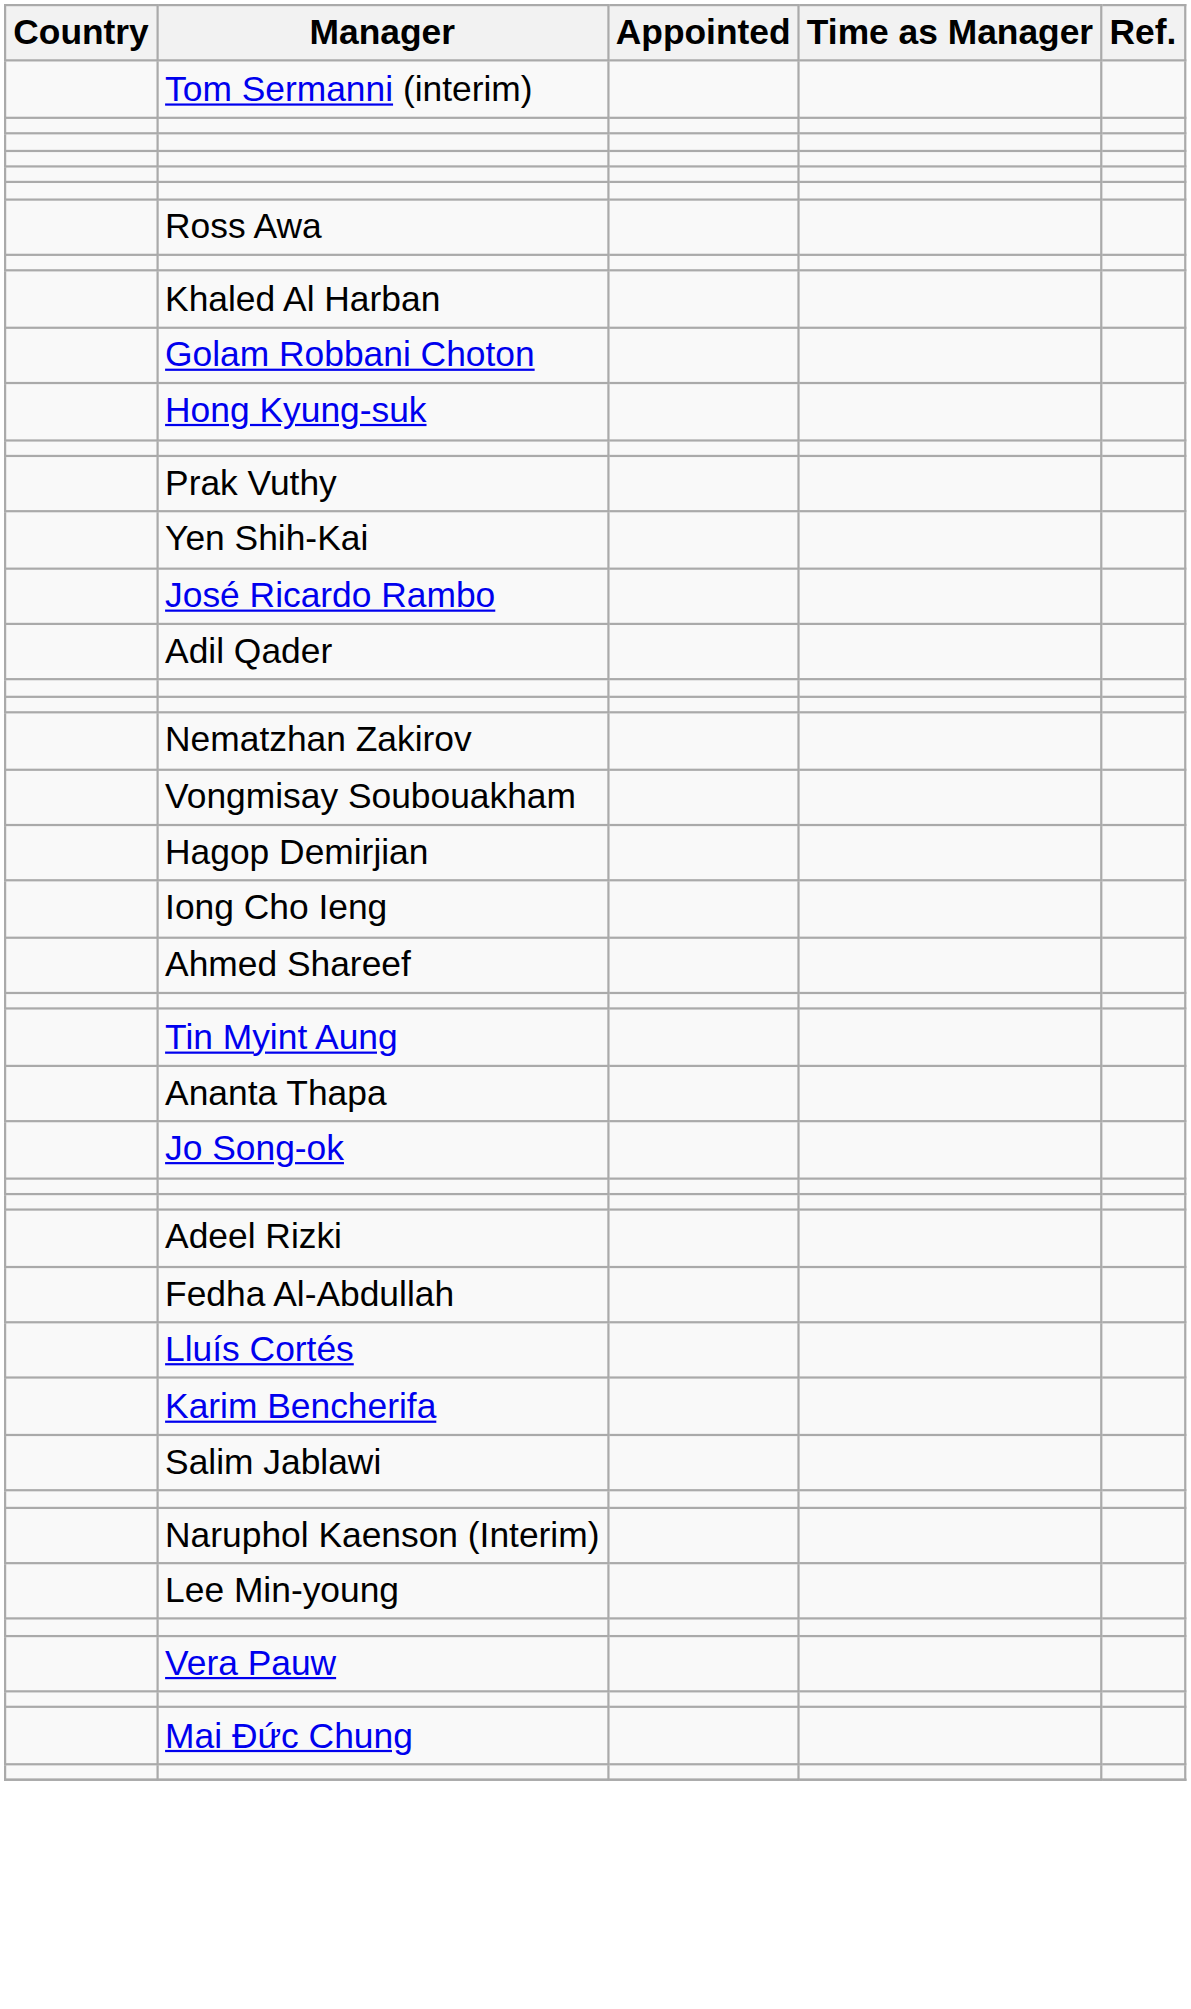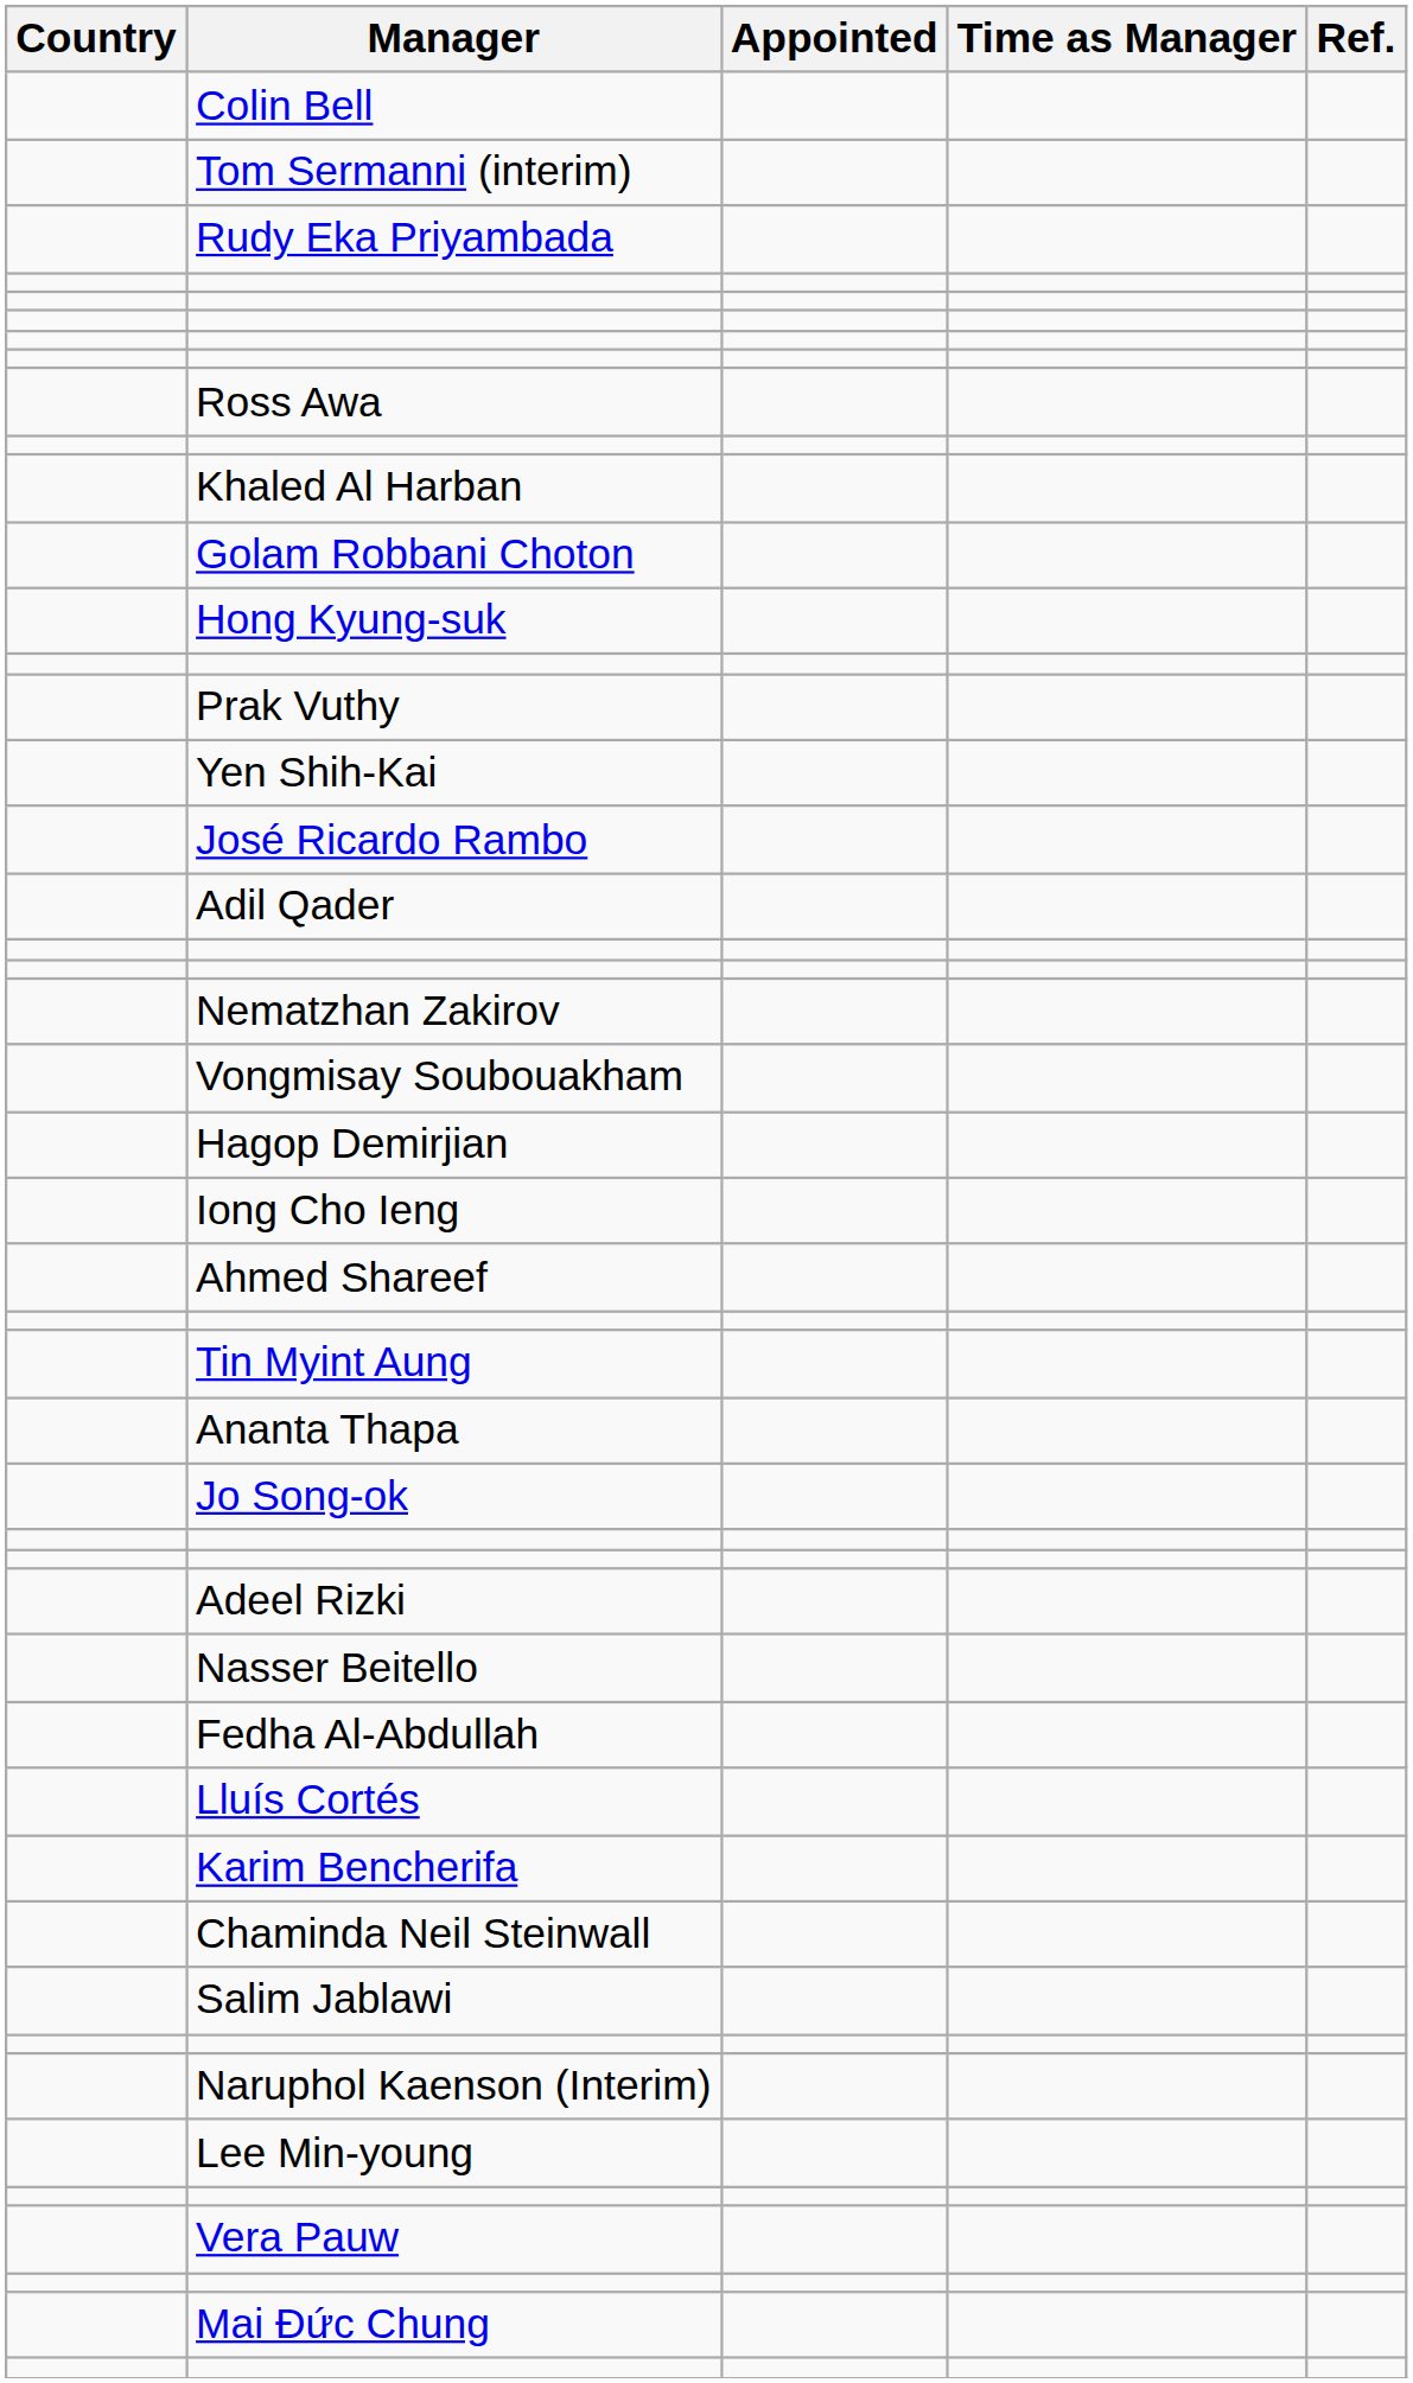+ row: Colin Bell
+ row: Rudy Eka Priyambada
+ row: Nasser Beitello
+ row: Chaminda Neil Steinwall
